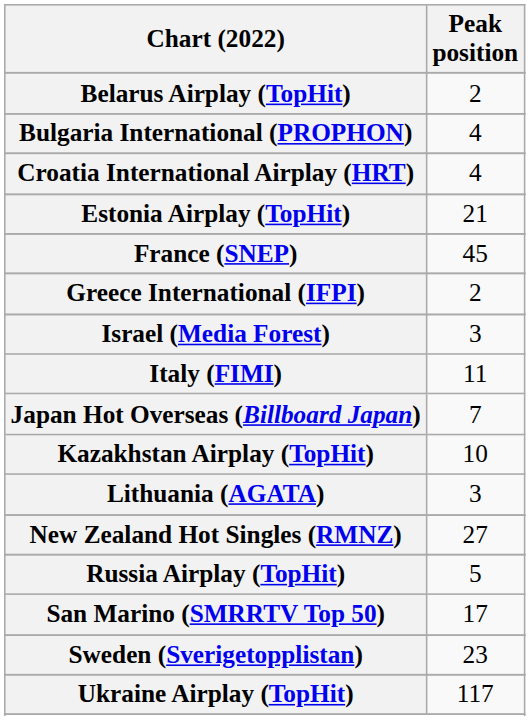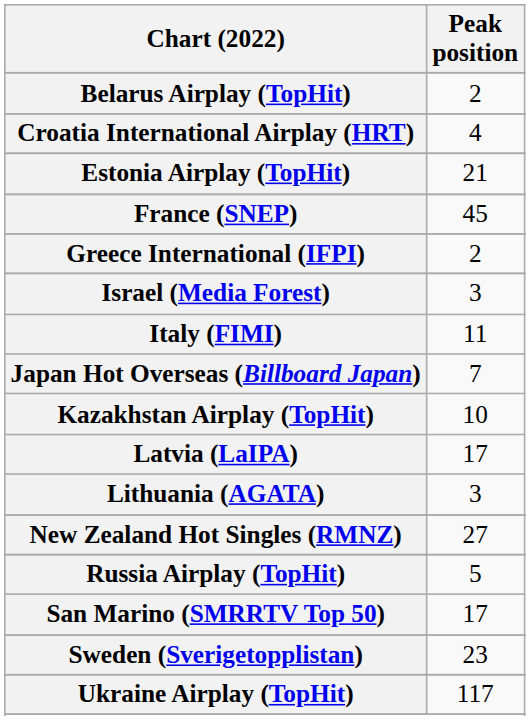- row: Bulgaria International (PROPHON) | 4
+ row: Latvia (LaIPA) | 17
